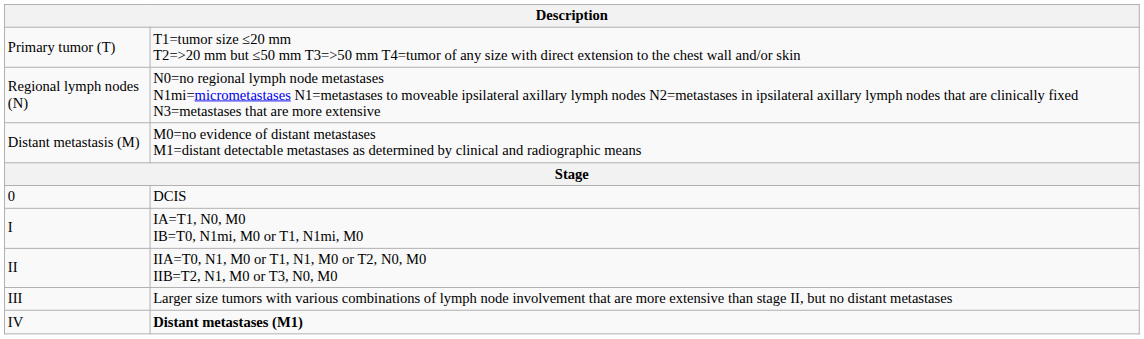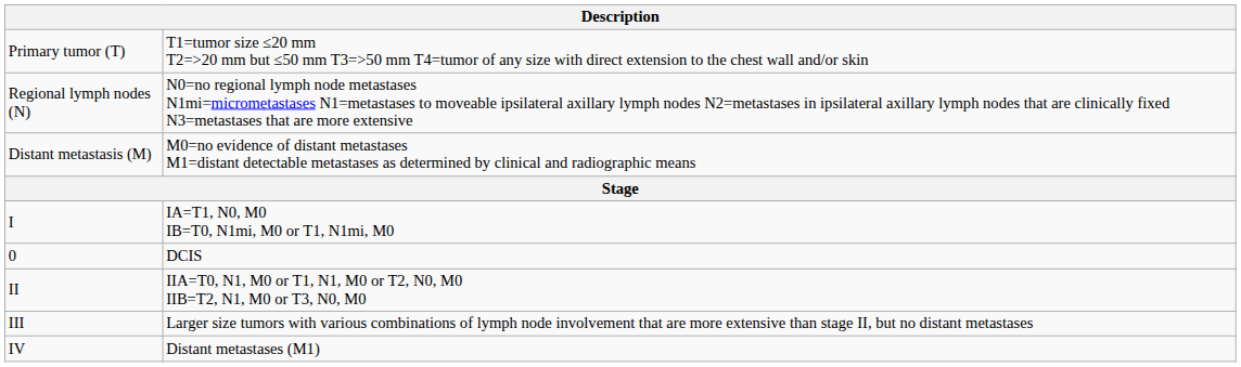rows swapped: 0 <-> I
IV | column 2: bold -> normal
